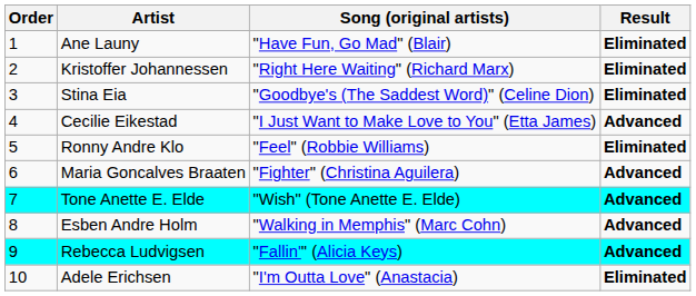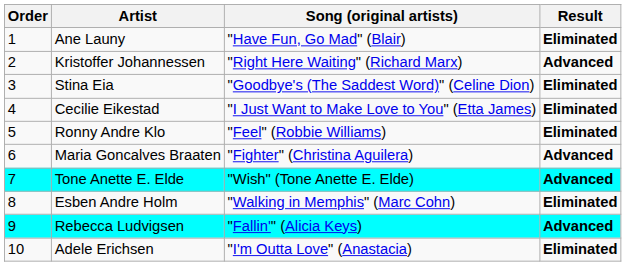Kristoffer Johannessen | Result: Eliminated -> Advanced
Cecilie Eikestad | Result: Advanced -> Eliminated
Esben Andre Holm | Result: Advanced -> Eliminated
